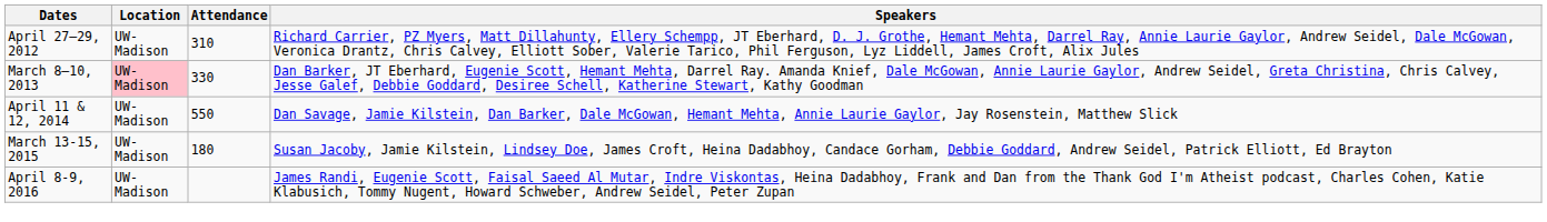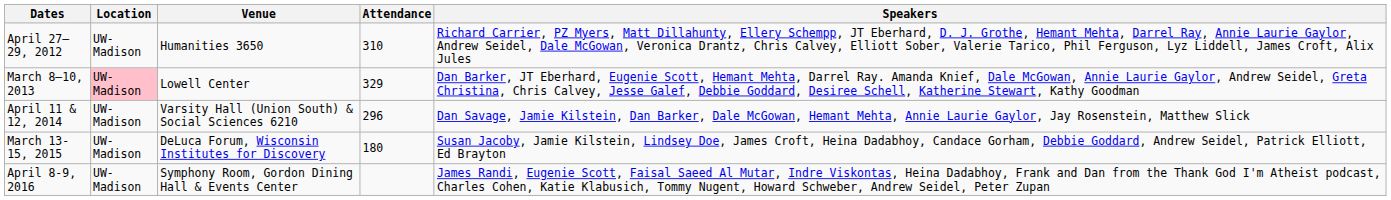+ column: Venue | Humanities 3650 | Lowell Center | Varsity Hall (Union South) & Social Sciences 6210 | DeLuca Forum, Wisconsin Institutes for Discovery | Symphony Room, Gordon Dining Hall & Events Center
March 8–10, 2013 | Attendance: 330 -> 329
April 11 & 12, 2014 | Attendance: 550 -> 296
